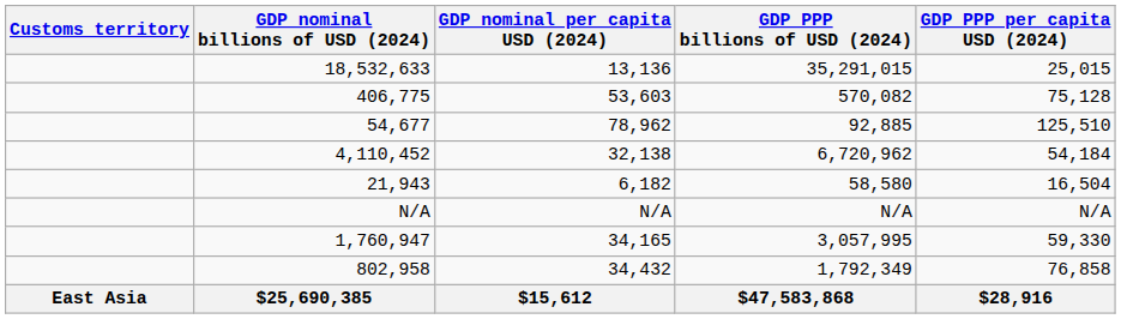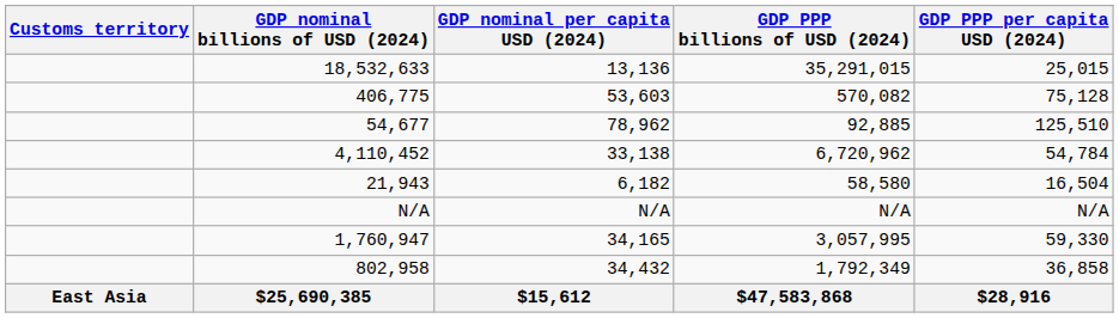4,110,452 | GDP nominal per capita USD (2024): 32,138 -> 33,138
4,110,452 | GDP PPP per capita USD (2024): 54,184 -> 54,784
802,958 | GDP PPP per capita USD (2024): 76,858 -> 36,858
